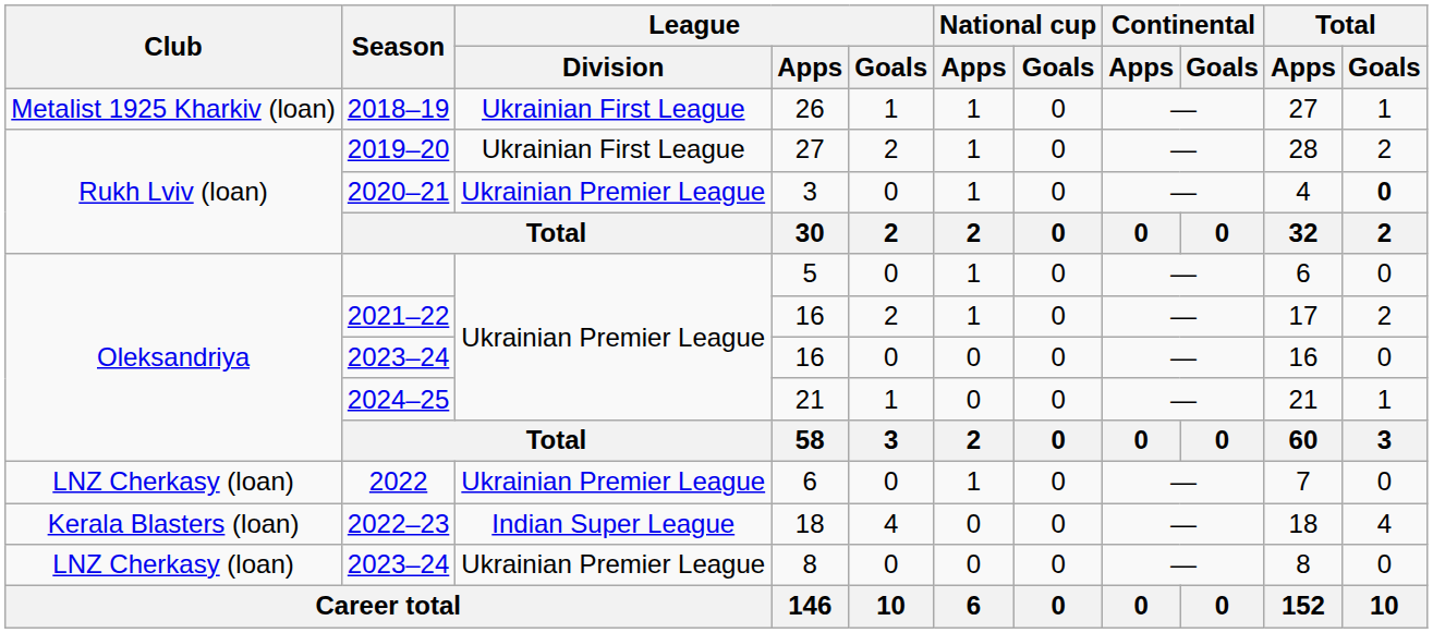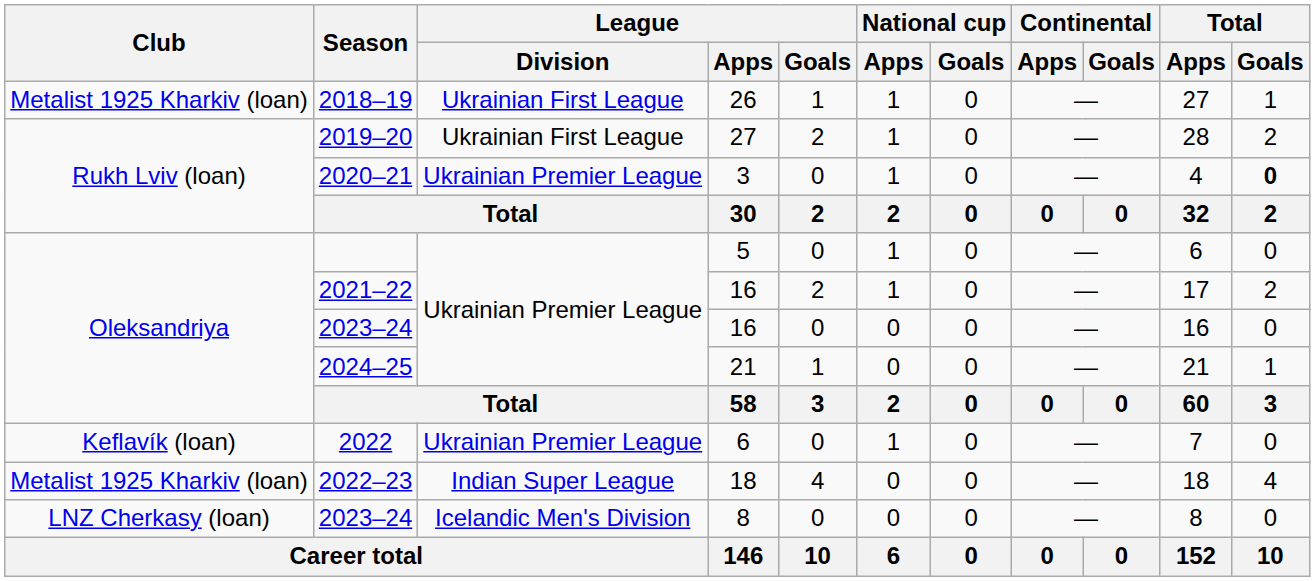2022 | Club: LNZ Cherkasy (loan) -> Keflavík (loan)
2022–23 | Club: Kerala Blasters (loan) -> Metalist 1925 Kharkiv (loan)
2023–24 / 8 | League / Division: Ukrainian Premier League -> Icelandic Men's Division
